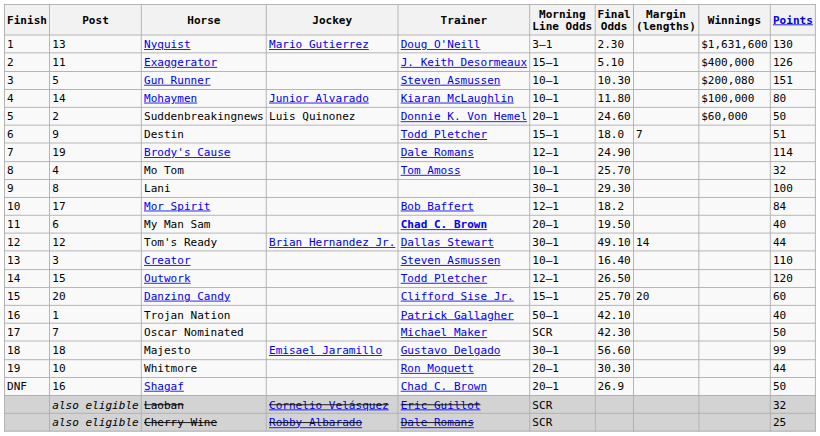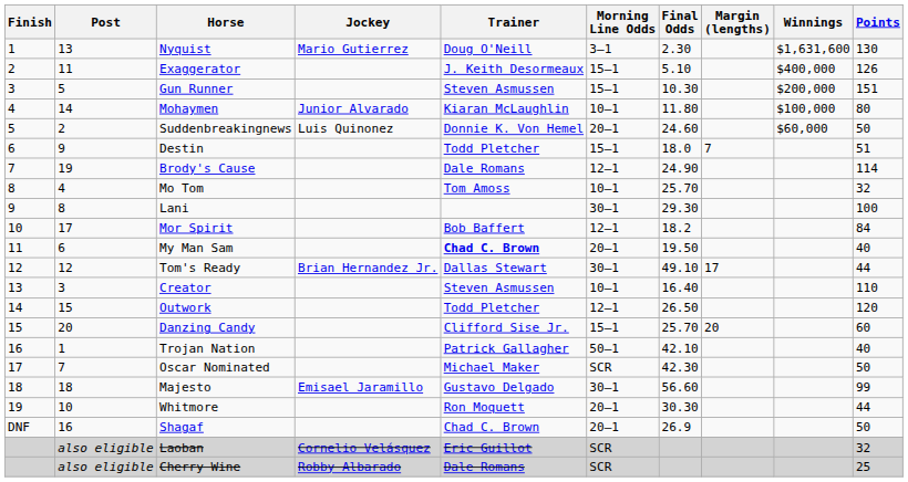Gun Runner | Morning Line Odds: 10–1 -> 15–1
Gun Runner | Winnings: $200,080 -> $200,000
Tom's Ready | Margin (lengths): 14 -> 17
